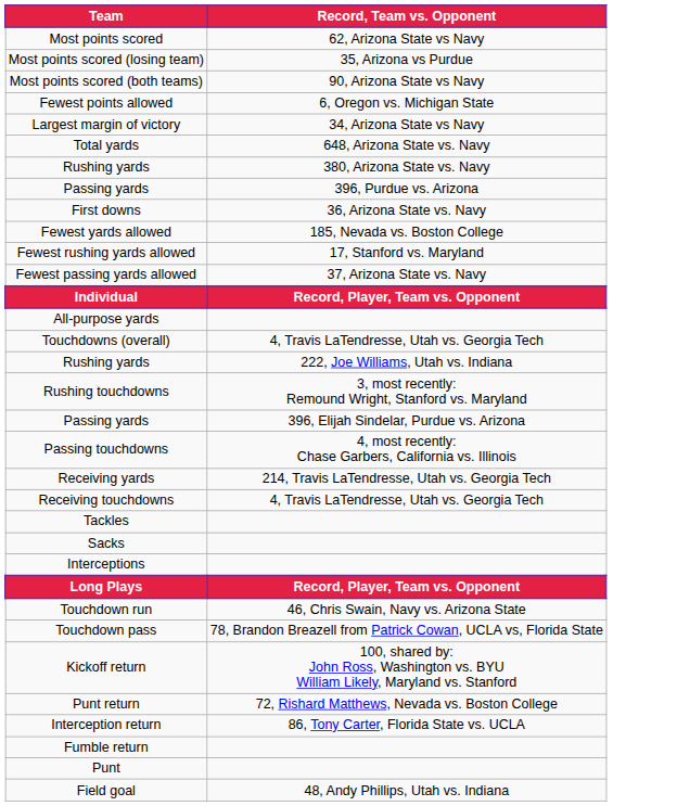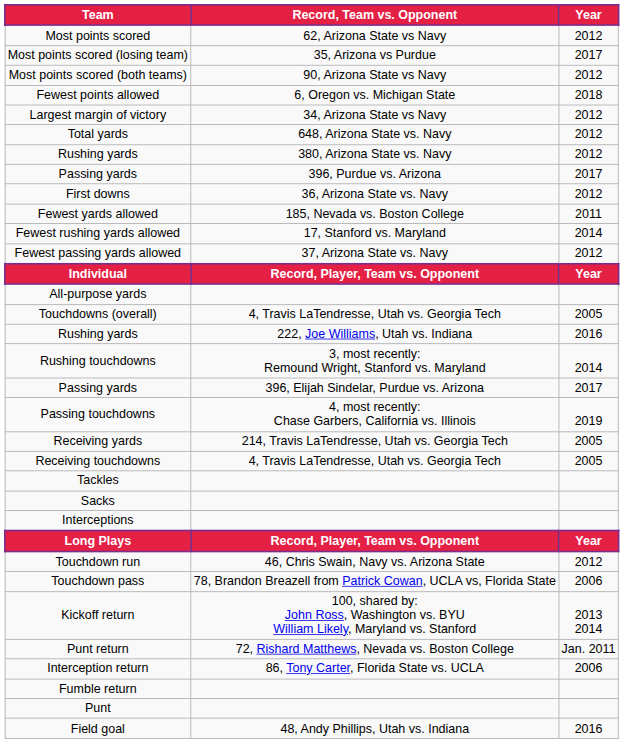+ column: Year | 2012 | 2017 | 2012 | 2018 | 2012 | 2012 | 2012 | 2017 | 2012 | 2011 | 2014 | 2012 | Year | 2005 | 2016 | 2014 | 2017 | 2019 | 2005 | 2005 | Year | 2012 | 2006 | 2013 2014 | Jan. 2011 | 2006 | 2016
